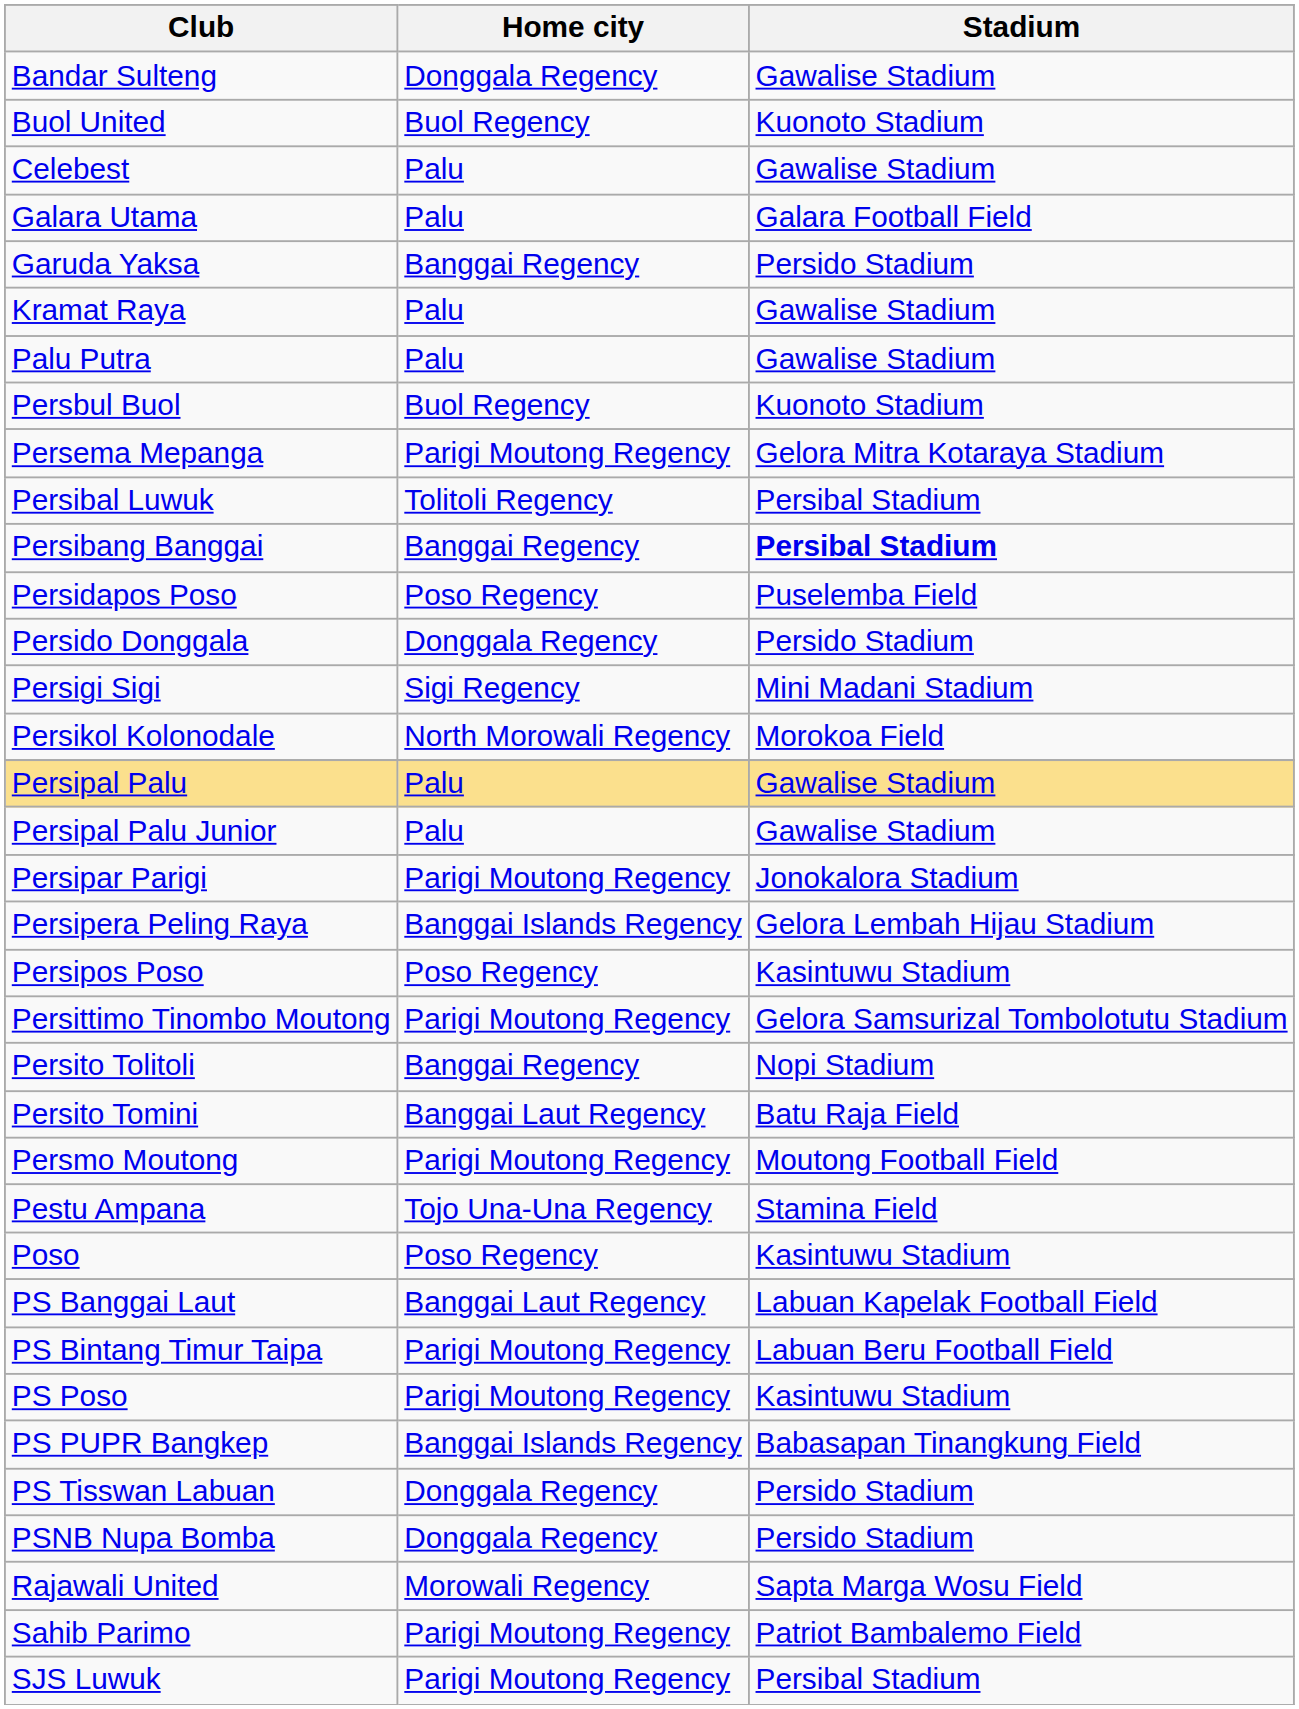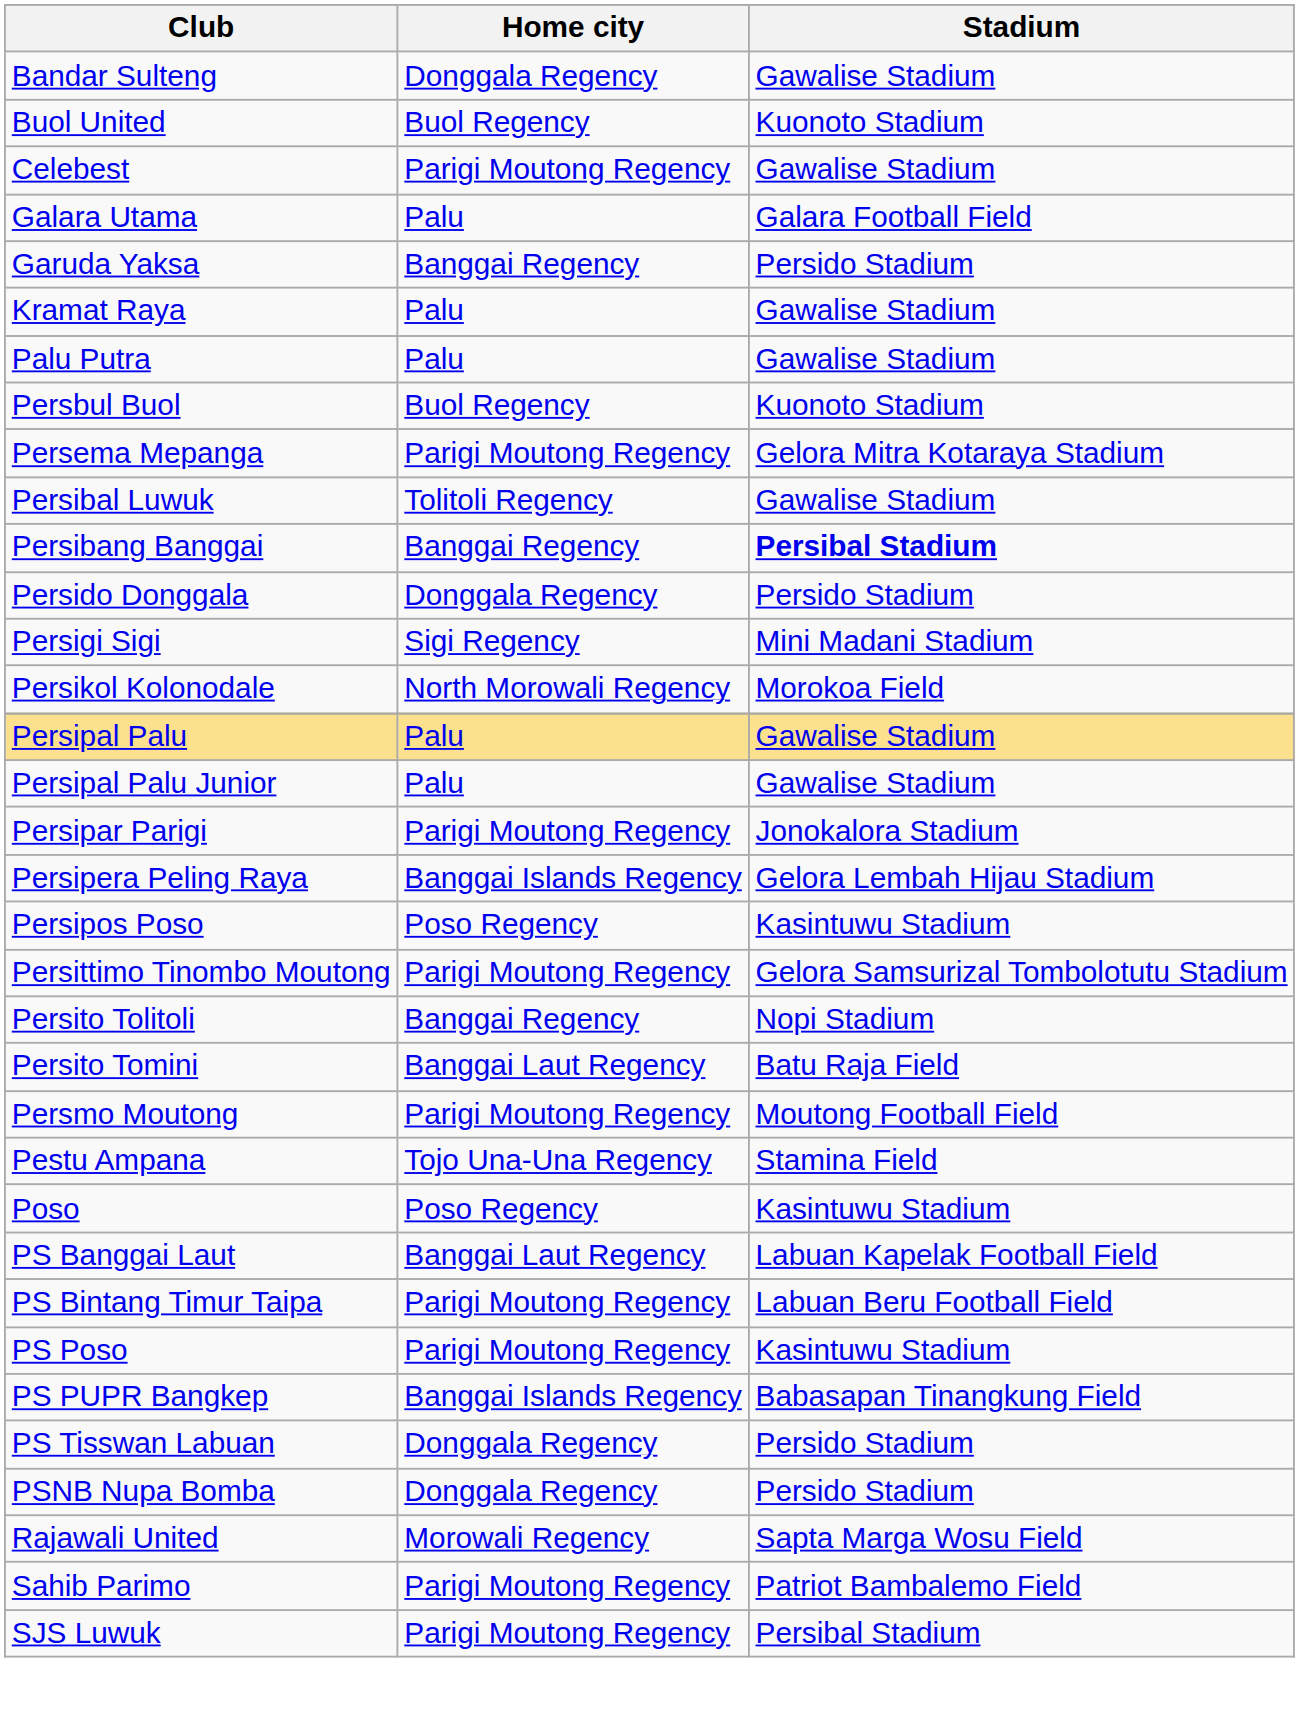Celebest | Home city: Palu -> Parigi Moutong Regency
Persibal Luwuk | Stadium: Persibal Stadium -> Gawalise Stadium
- row: Persidapos Poso | Poso Regency | Puselemba Field
